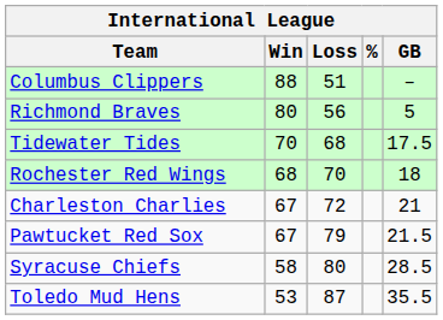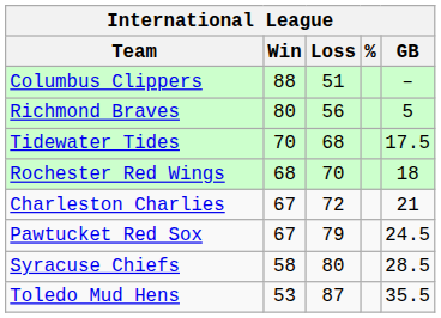Pawtucket Red Sox | GB: 21.5 -> 24.5
